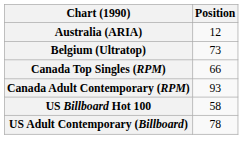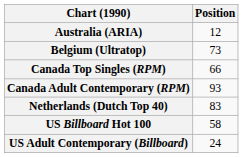+ row: Netherlands (Dutch Top 40) | 83
US Adult Contemporary (Billboard) | Position: 78 -> 24
